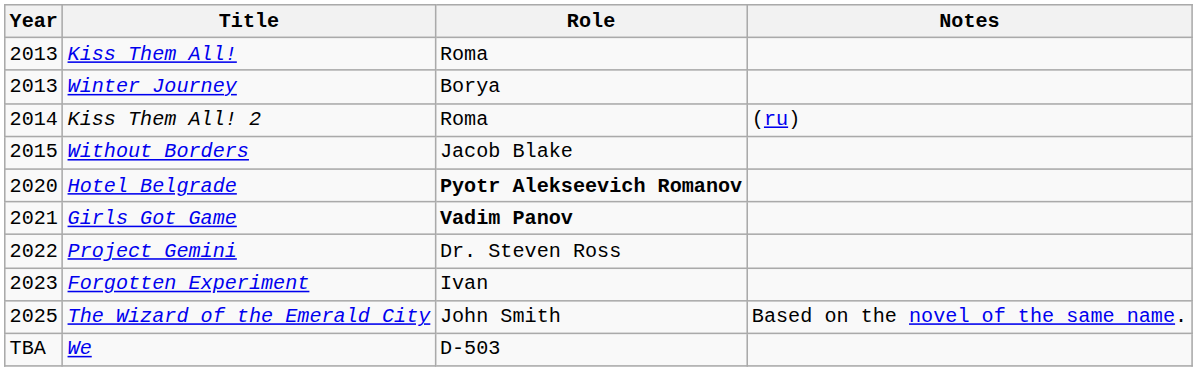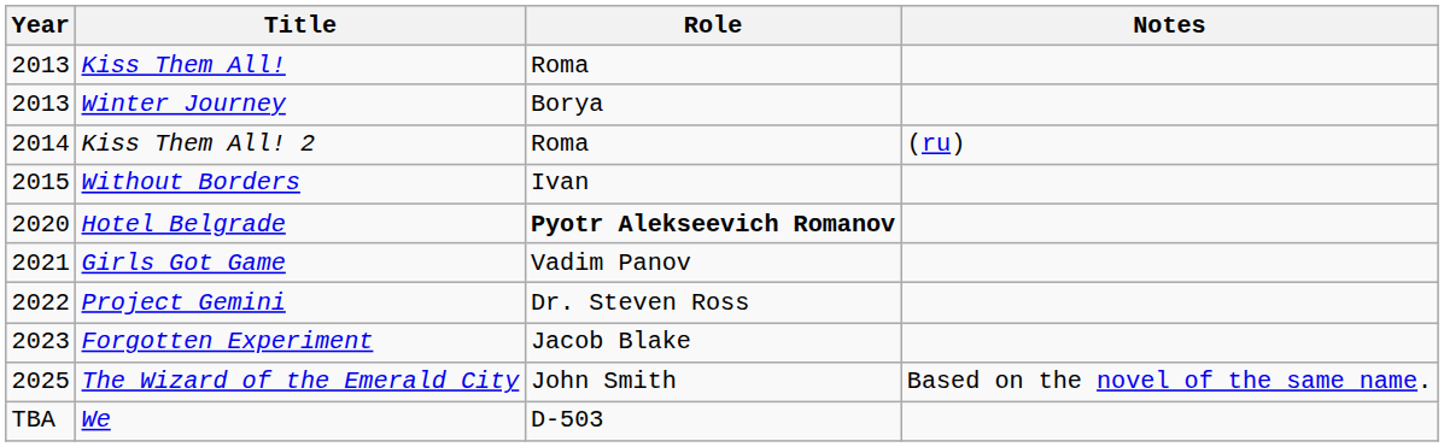Without Borders | Role: Jacob Blake -> Ivan
Girls Got Game | Role: bold -> normal
Forgotten Experiment | Role: Ivan -> Jacob Blake
